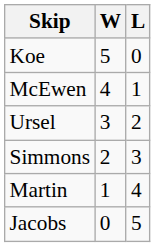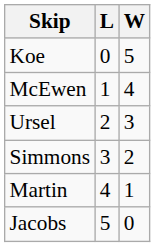columns swapped: W <-> L
